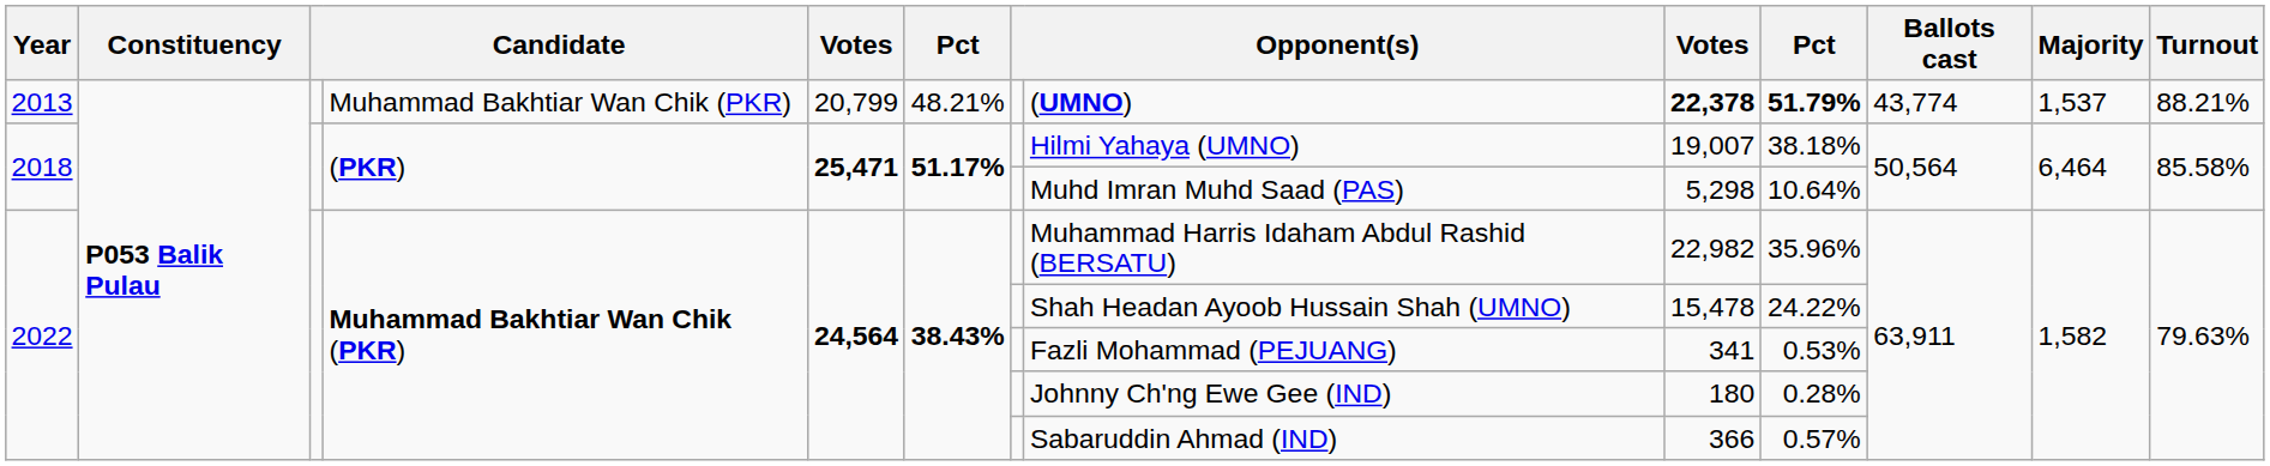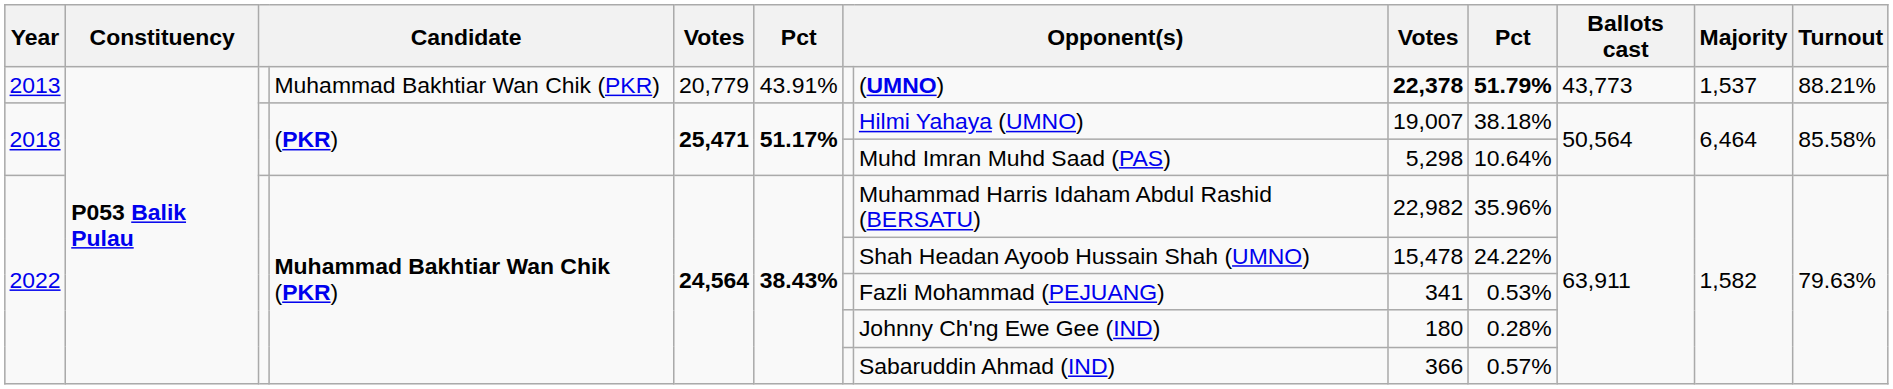2013 | column 5: 20,799 -> 20,779
2013 | column 6: 48.21% -> 43.91%
2013 | Ballots cast: 43,774 -> 43,773
